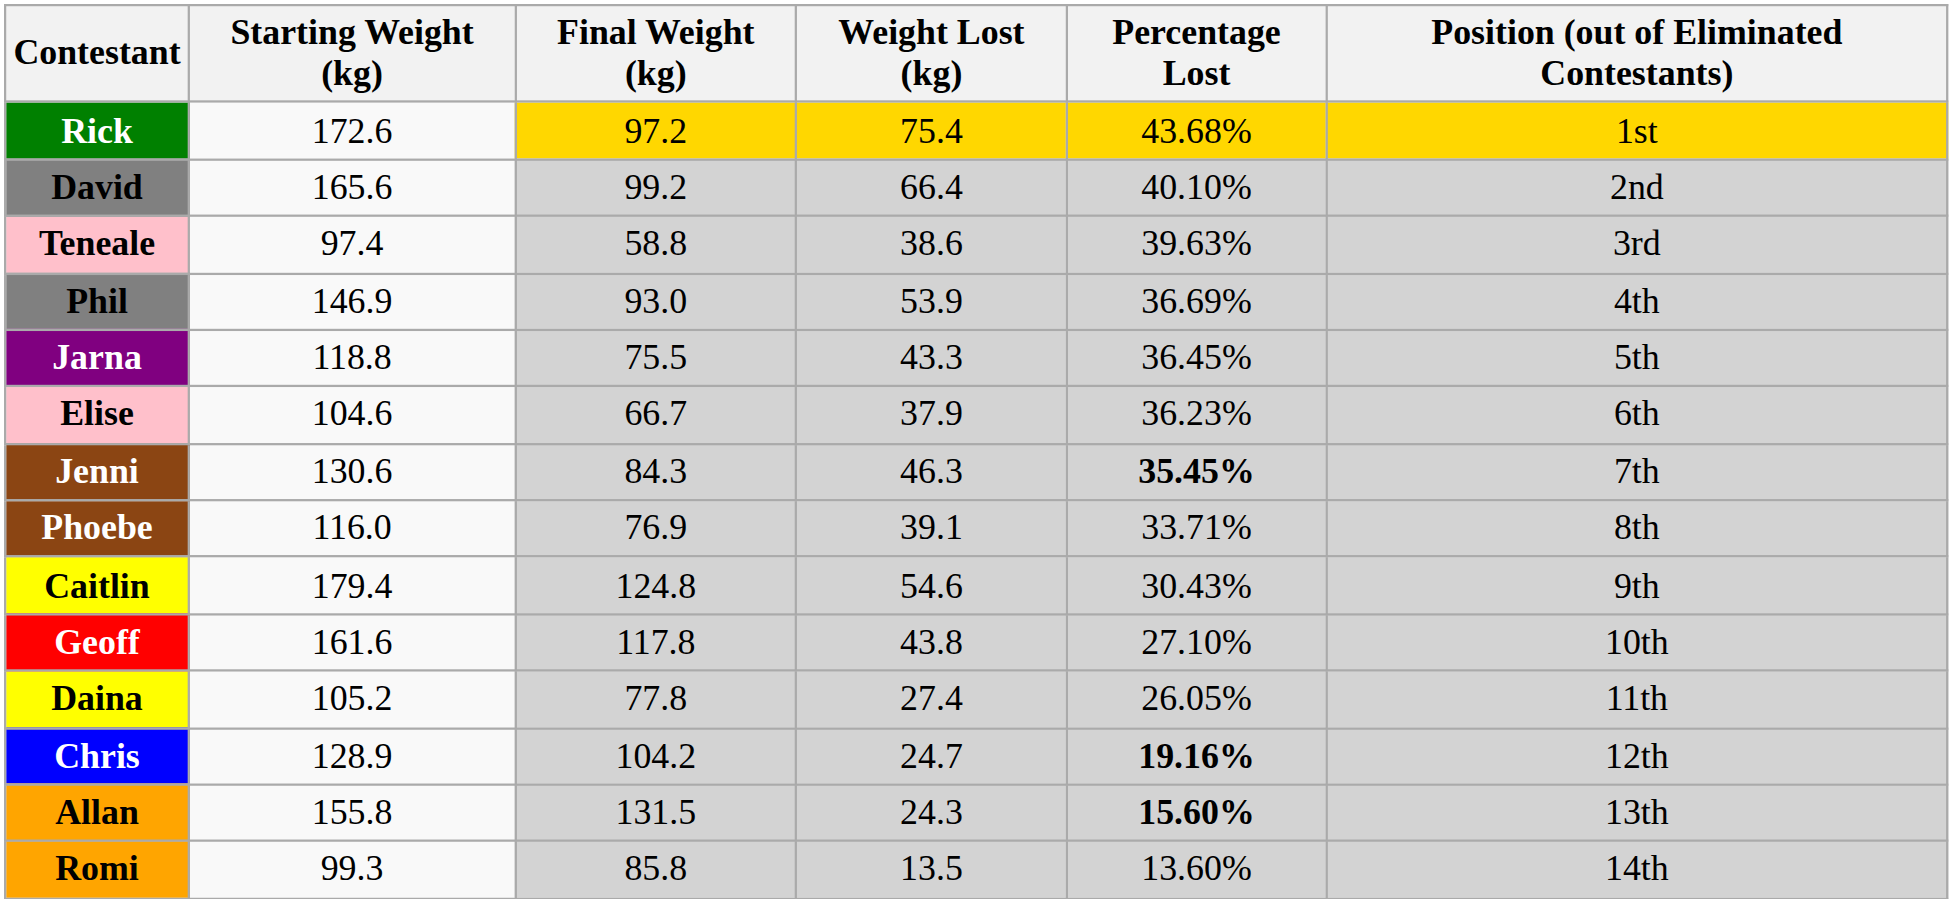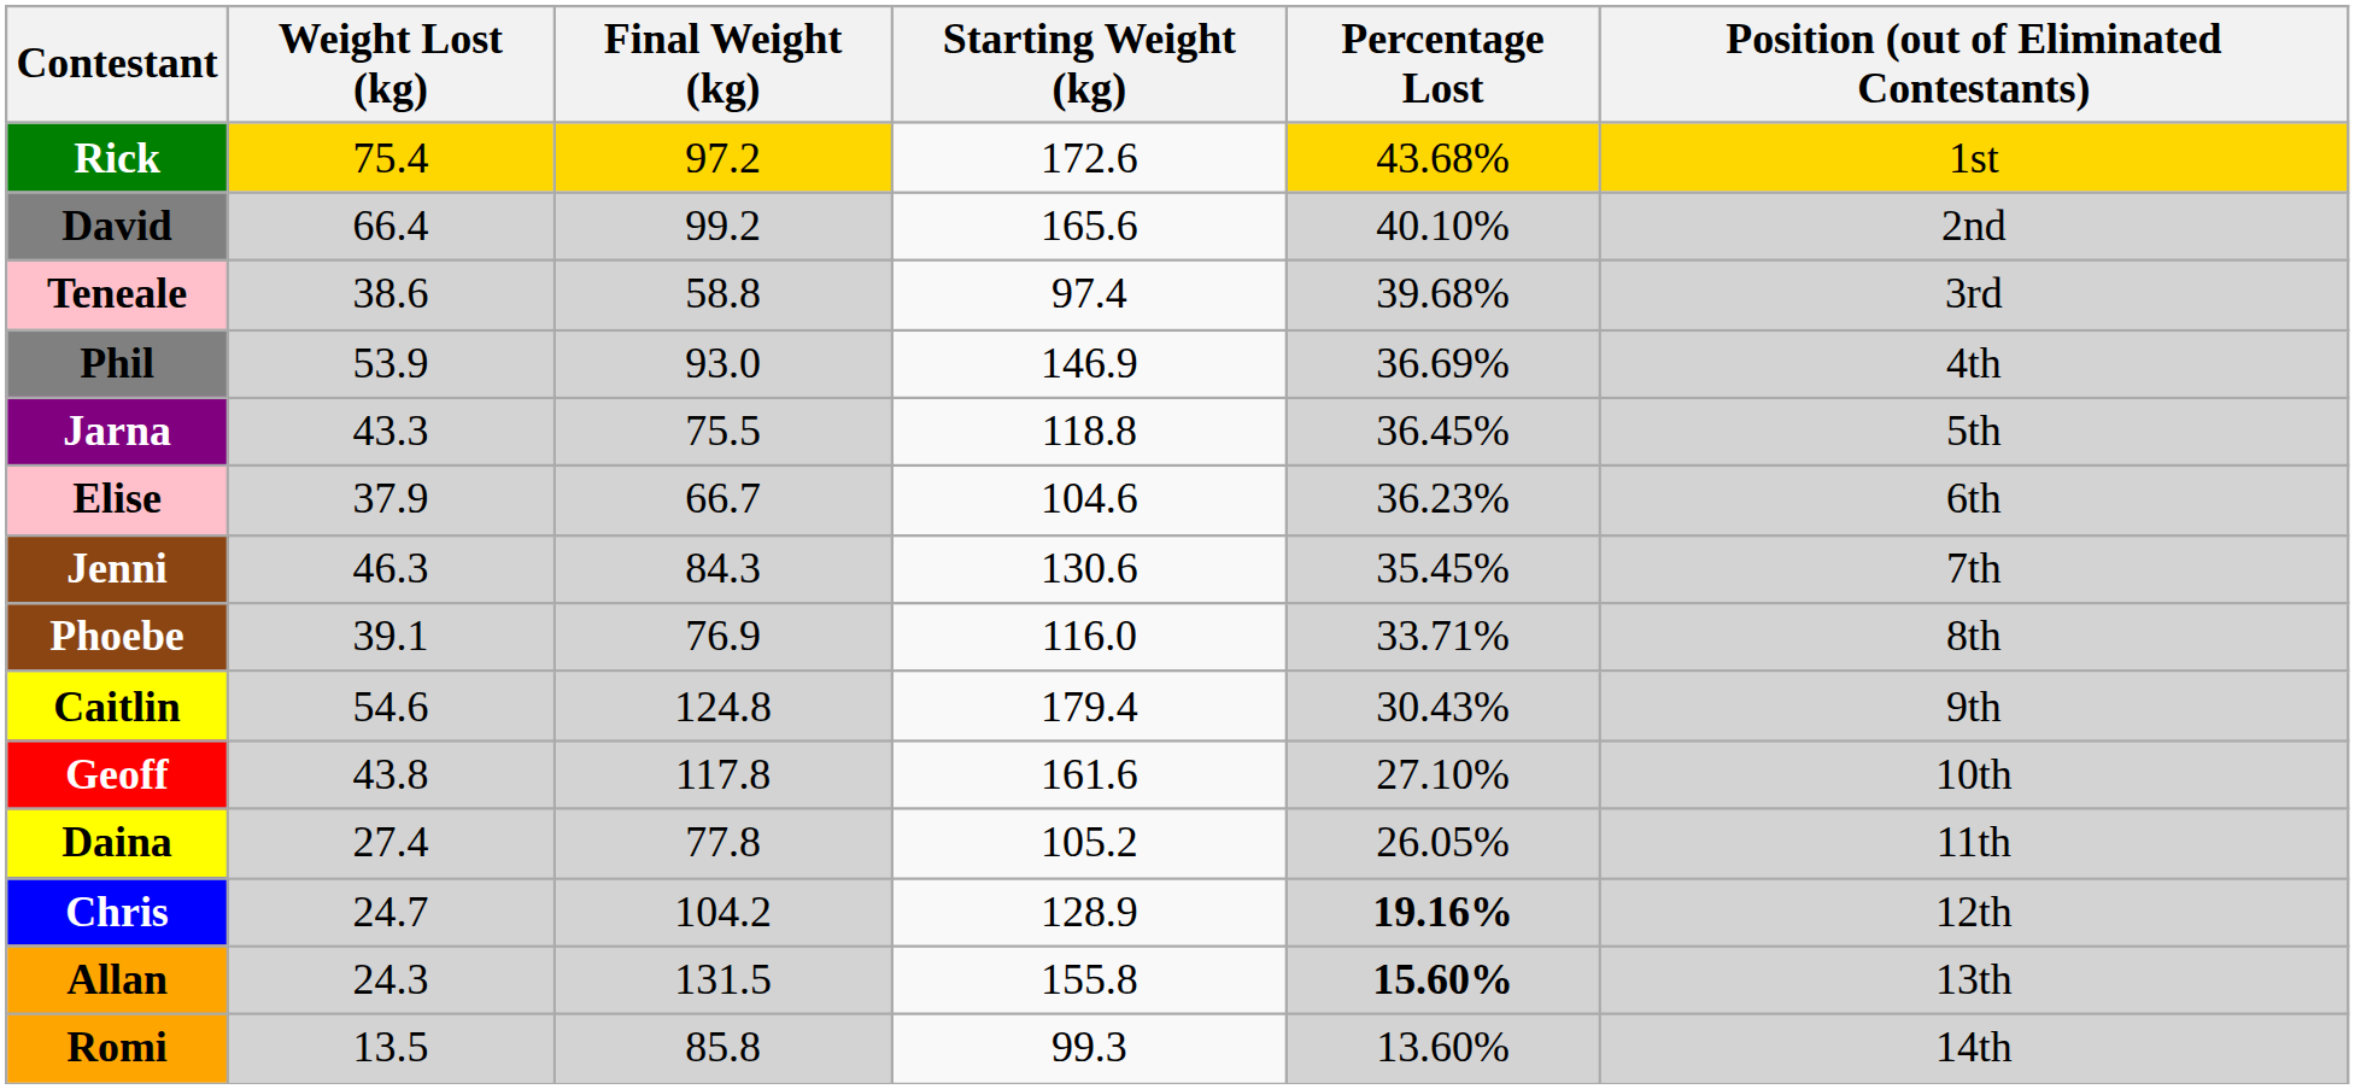columns swapped: Starting Weight (kg) <-> Weight Lost (kg)
Teneale | Percentage Lost: 39.63% -> 39.68%
Jenni | Percentage Lost: bold -> normal
